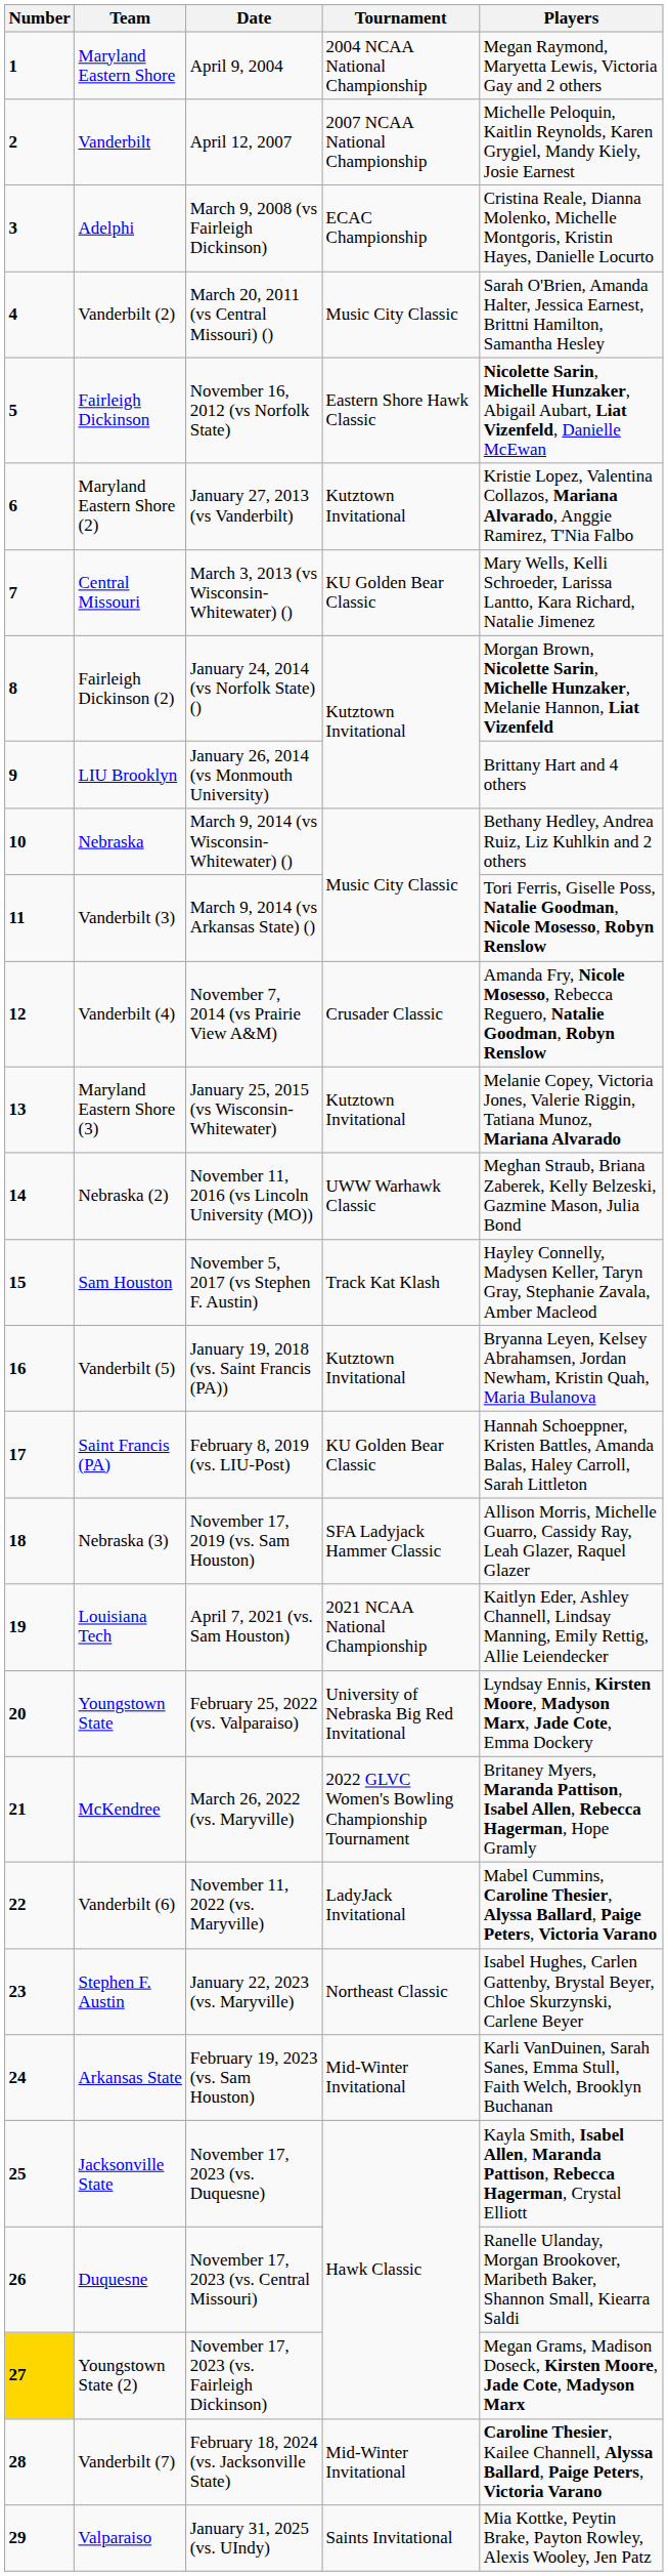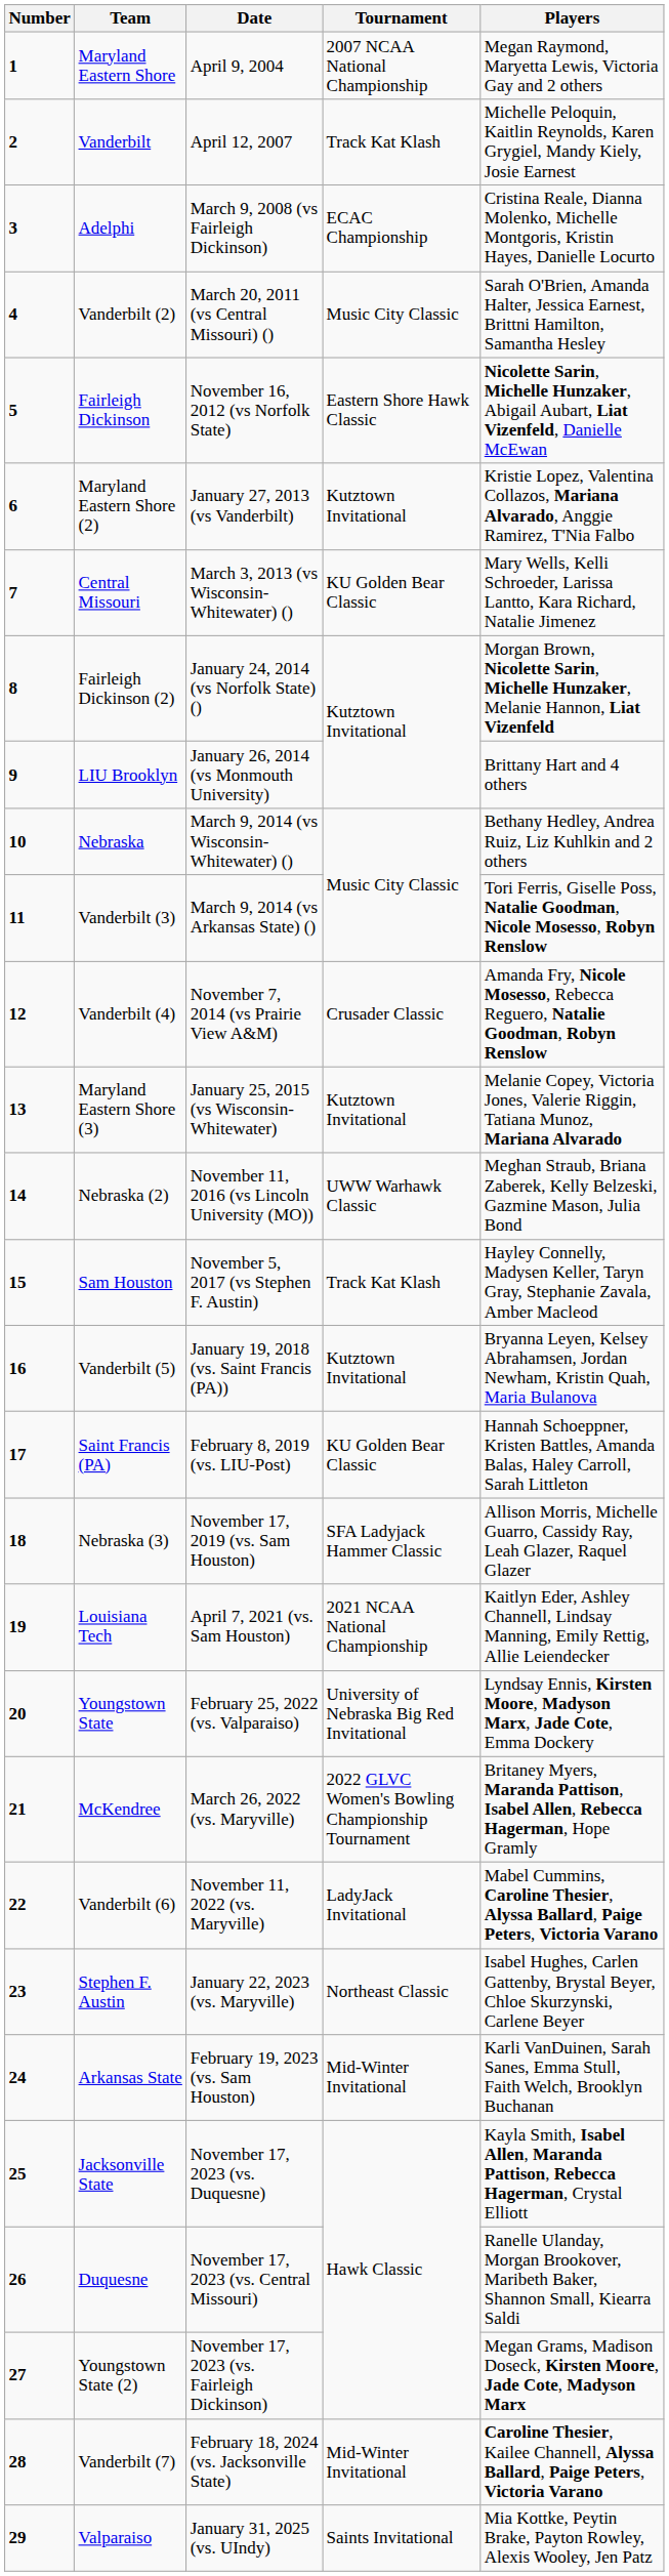Maryland Eastern Shore | Tournament: 2004 NCAA National Championship -> 2007 NCAA National Championship
Vanderbilt | Tournament: 2007 NCAA National Championship -> Track Kat Klash
Youngstown State (2) | Number: gold background -> no background
